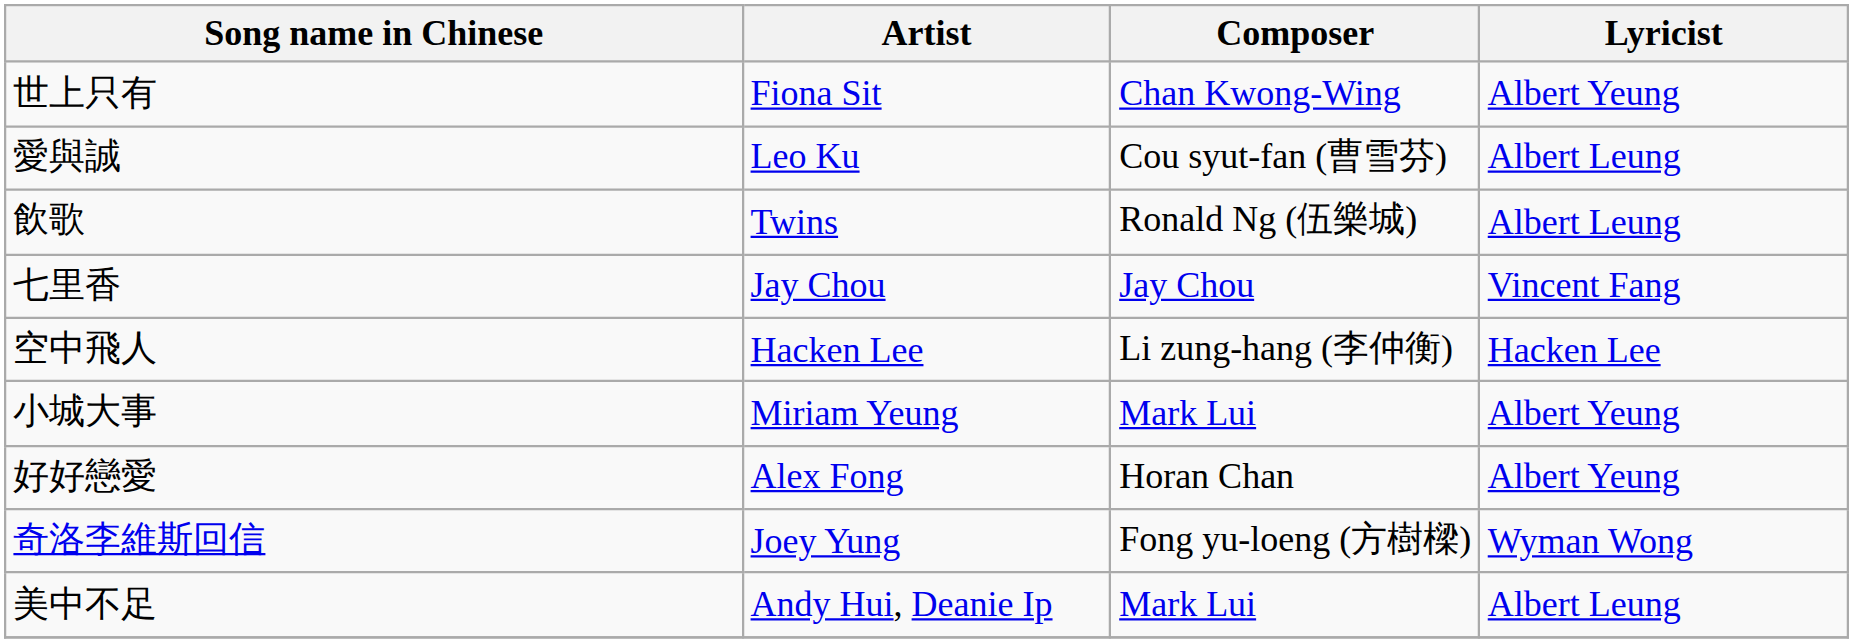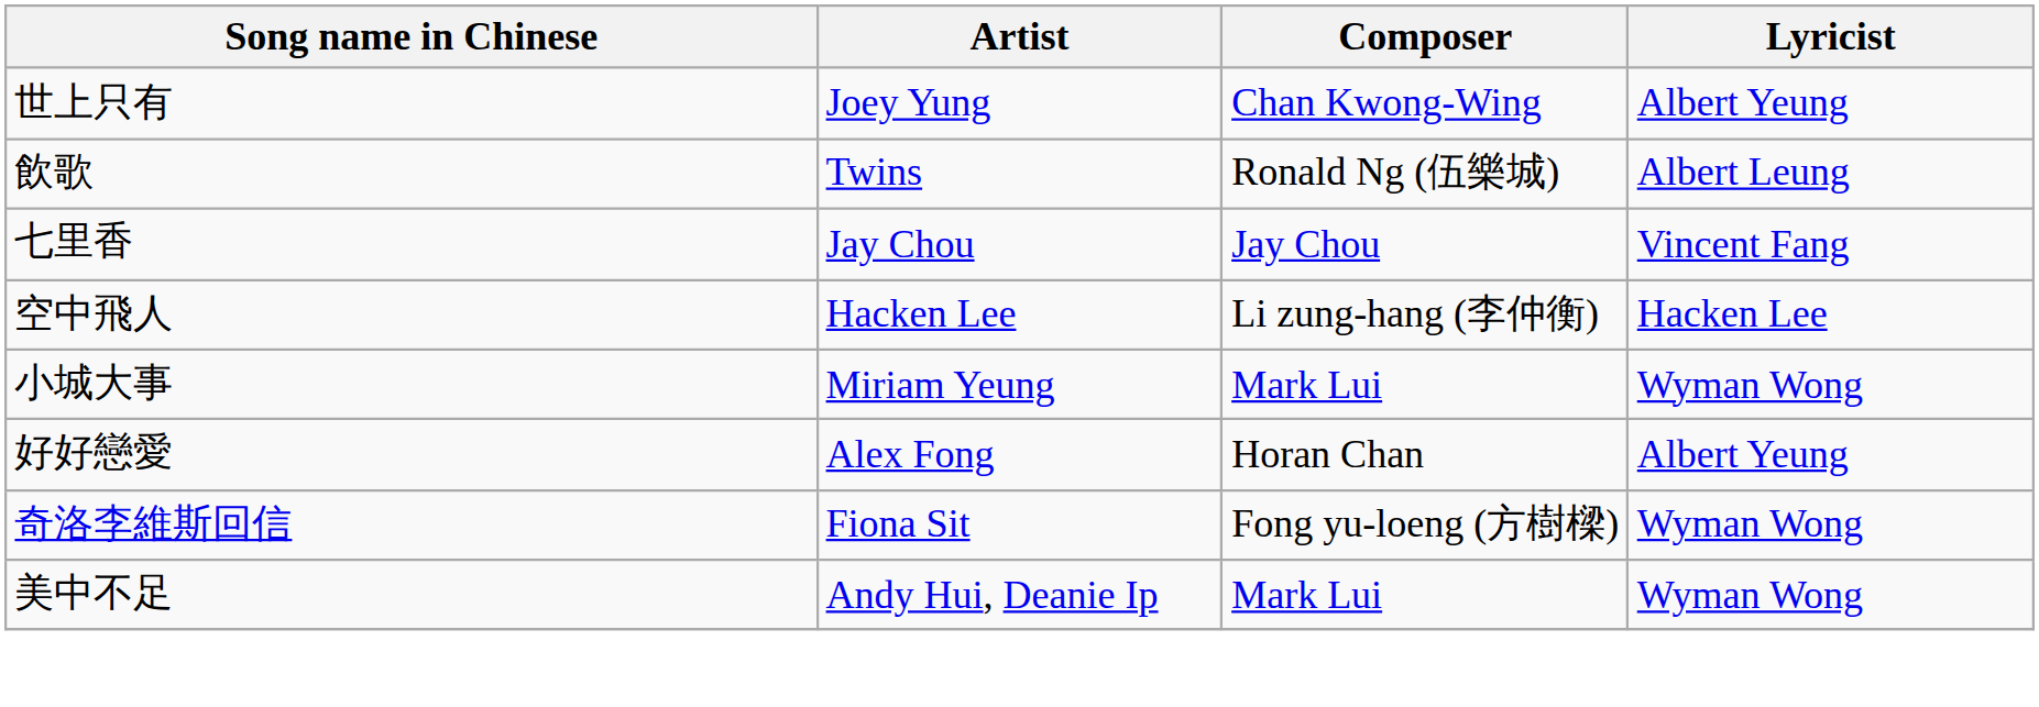世上只有 | Artist: Fiona Sit -> Joey Yung
- row: 愛與誠 | Leo Ku | Cou syut-fan (曹雪芬) | Albert Leung
小城大事 | Lyricist: Albert Yeung -> Wyman Wong
奇洛李維斯回信 | Artist: Joey Yung -> Fiona Sit
美中不足 | Lyricist: Albert Leung -> Wyman Wong
